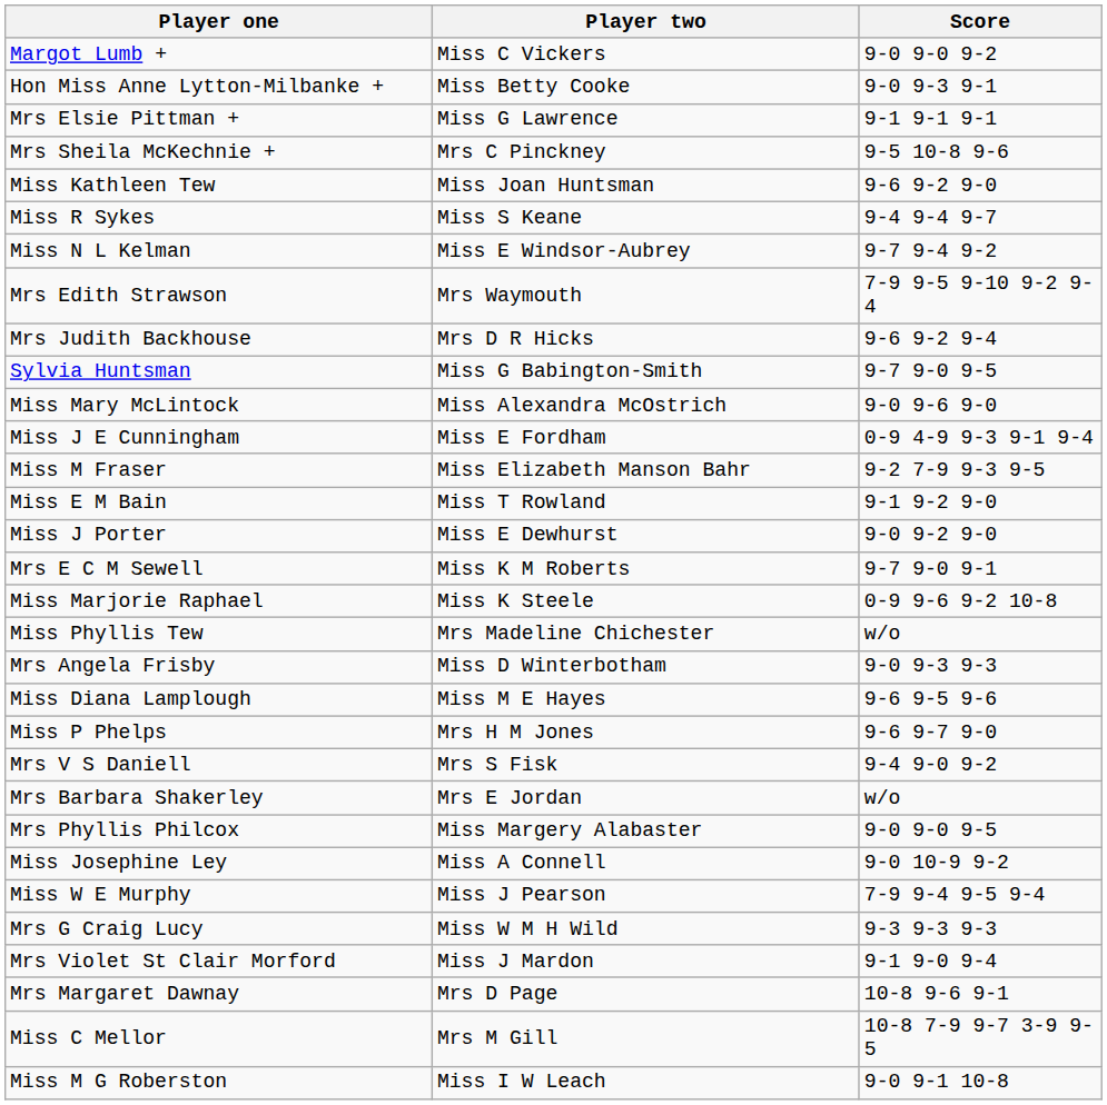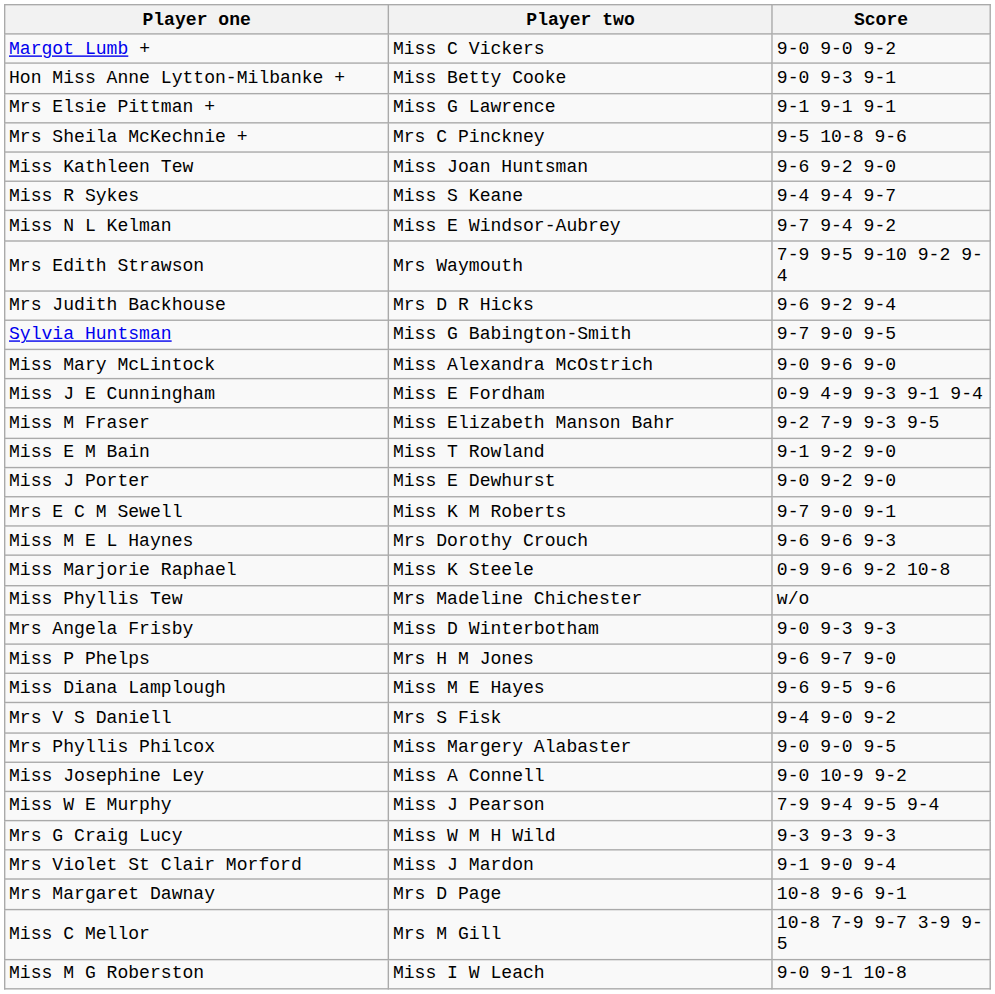+ row: Miss M E L Haynes | Mrs Dorothy Crouch | 9-6 9-6 9-3
rows swapped: Miss P Phelps <-> Miss Diana Lamplough
- row: Mrs Barbara Shakerley | Mrs E Jordan | w/o
